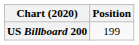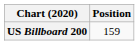US Billboard 200 | Position: 199 -> 159
